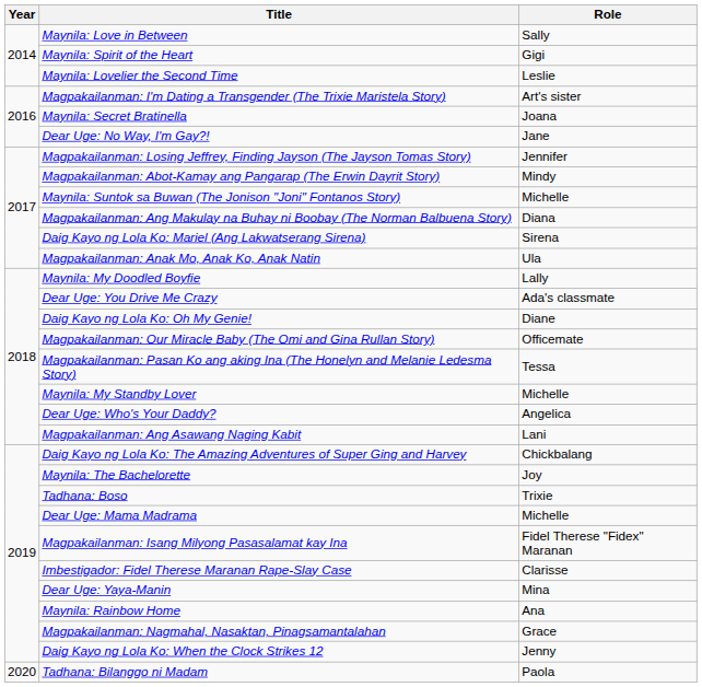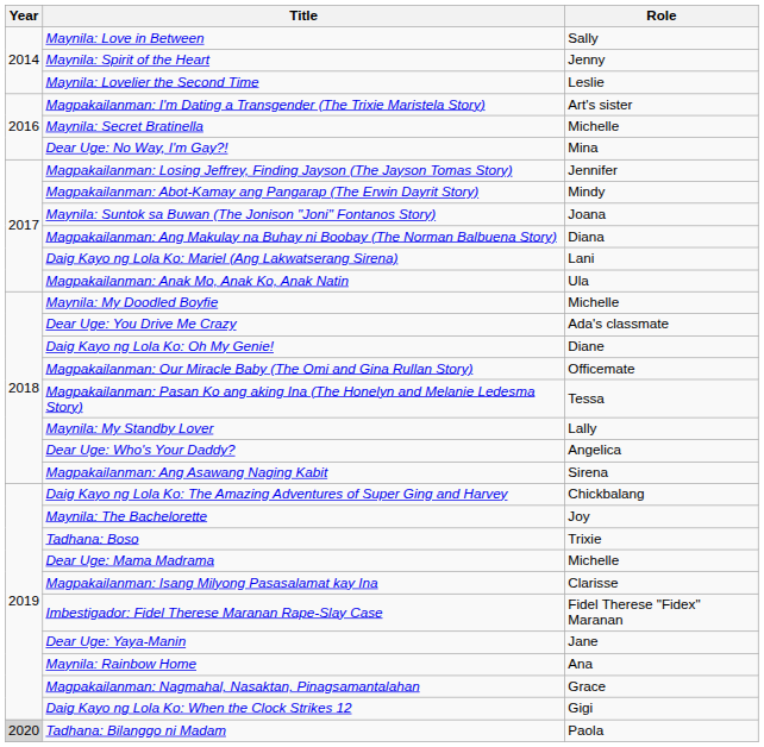Maynila: Spirit of the Heart | Role: Gigi -> Jenny
Maynila: Secret Bratinella | Role: Joana -> Michelle
Dear Uge: No Way, I'm Gay?! | Role: Jane -> Mina
Maynila: Suntok sa Buwan (The Jonison "Joni" Fontanos Story) | Role: Michelle -> Joana
Daig Kayo ng Lola Ko: Mariel (Ang Lakwatserang Sirena) | Role: Sirena -> Lani
Maynila: My Doodled Boyfie | Role: Lally -> Michelle
Maynila: My Standby Lover | Role: Michelle -> Lally
Magpakailanman: Ang Asawang Naging Kabit | Role: Lani -> Sirena
Magpakailanman: Isang Milyong Pasasalamat kay Ina | Role: Fidel Therese "Fidex" Maranan -> Clarisse
Imbestigador: Fidel Therese Maranan Rape-Slay Case | Role: Clarisse -> Fidel Therese "Fidex" Maranan
Dear Uge: Yaya-Manin | Role: Mina -> Jane
Daig Kayo ng Lola Ko: When the Clock Strikes 12 | Role: Jenny -> Gigi
Tadhana: Bilanggo ni Madam | Year: no background -> lightgrey background
